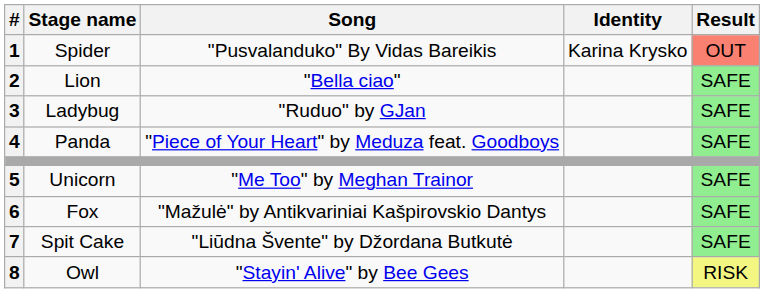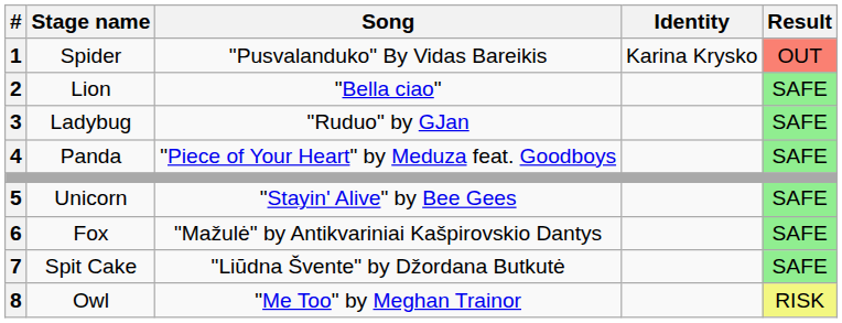Unicorn | Song: "Me Too" by Meghan Trainor -> "Stayin' Alive" by Bee Gees
Owl | Song: "Stayin' Alive" by Bee Gees -> "Me Too" by Meghan Trainor
